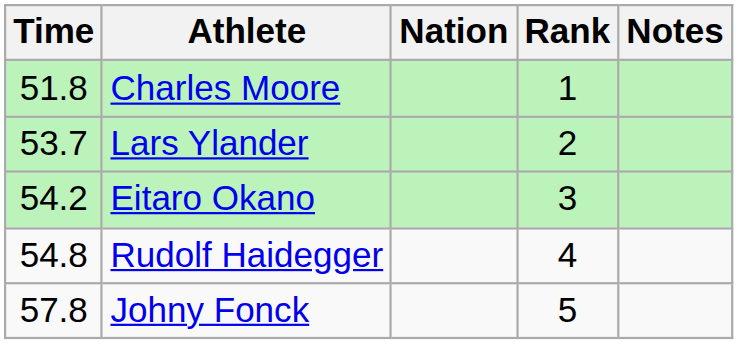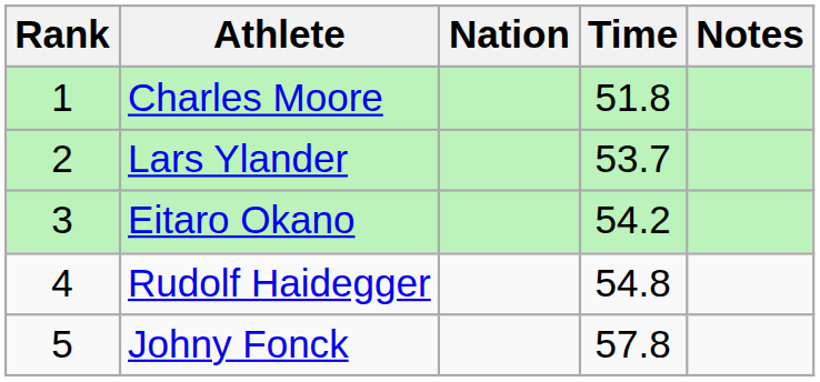columns swapped: Rank <-> Time
